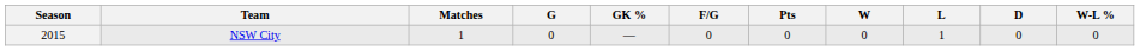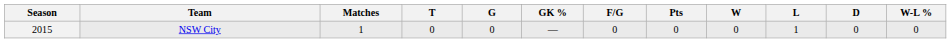+ column: T | 0
